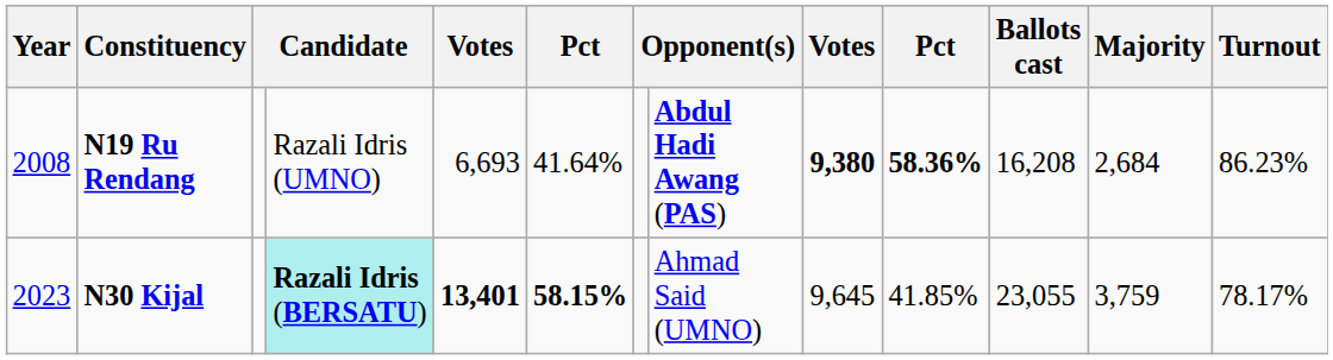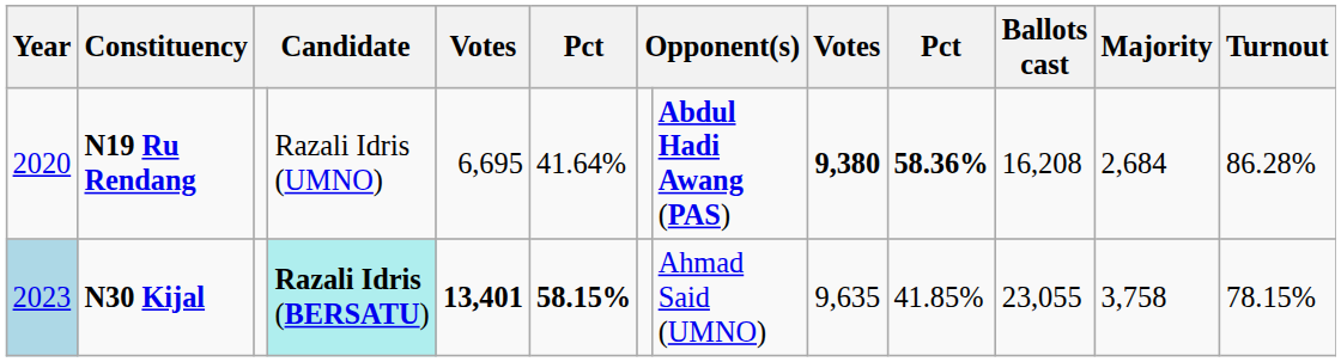N19 Ru Rendang | Year: 2008 -> 2020
N19 Ru Rendang | column 5: 6,693 -> 6,695
N19 Ru Rendang | Turnout: 86.23% -> 86.28%
N30 Kijal | Year: no background -> lightblue background
N30 Kijal | column 9: 9,645 -> 9,635
N30 Kijal | Majority: 3,759 -> 3,758
N30 Kijal | Turnout: 78.17% -> 78.15%
